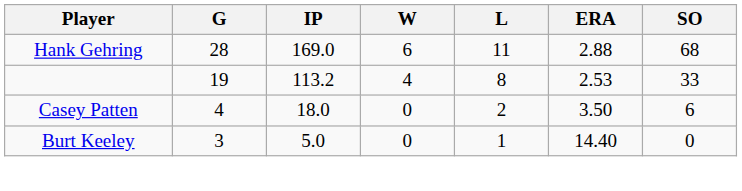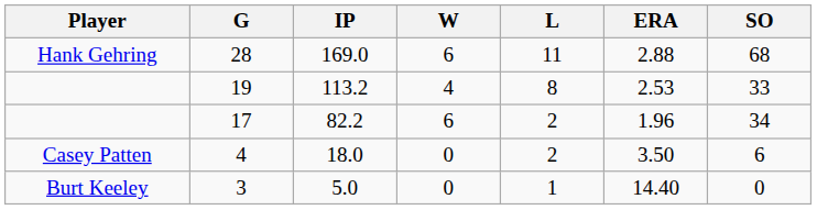+ row: 17 | 82.2 | 6 | 2 | 1.96 | 34
